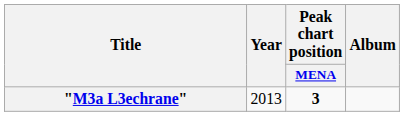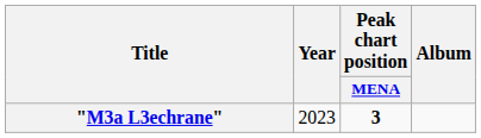"M3a L3echrane" | Year: 2013 -> 2023
